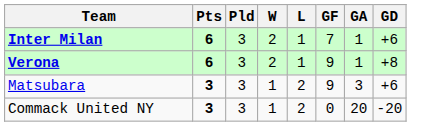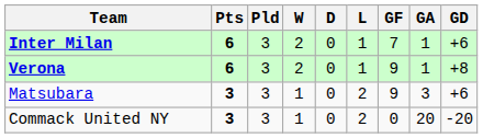+ column: D | 0 | 0 | 0 | 0
